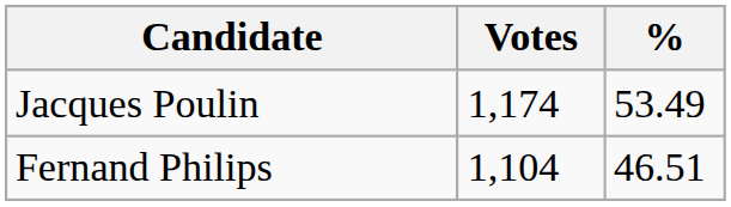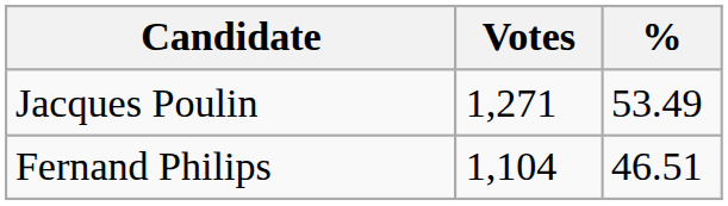Jacques Poulin | Votes: 1,174 -> 1,271
